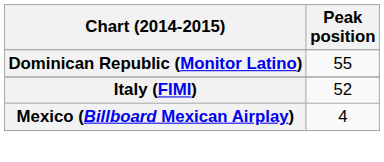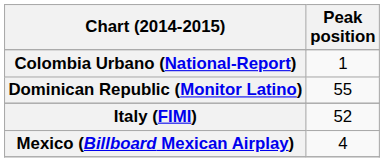+ row: Colombia Urbano (National-Report) | 1
